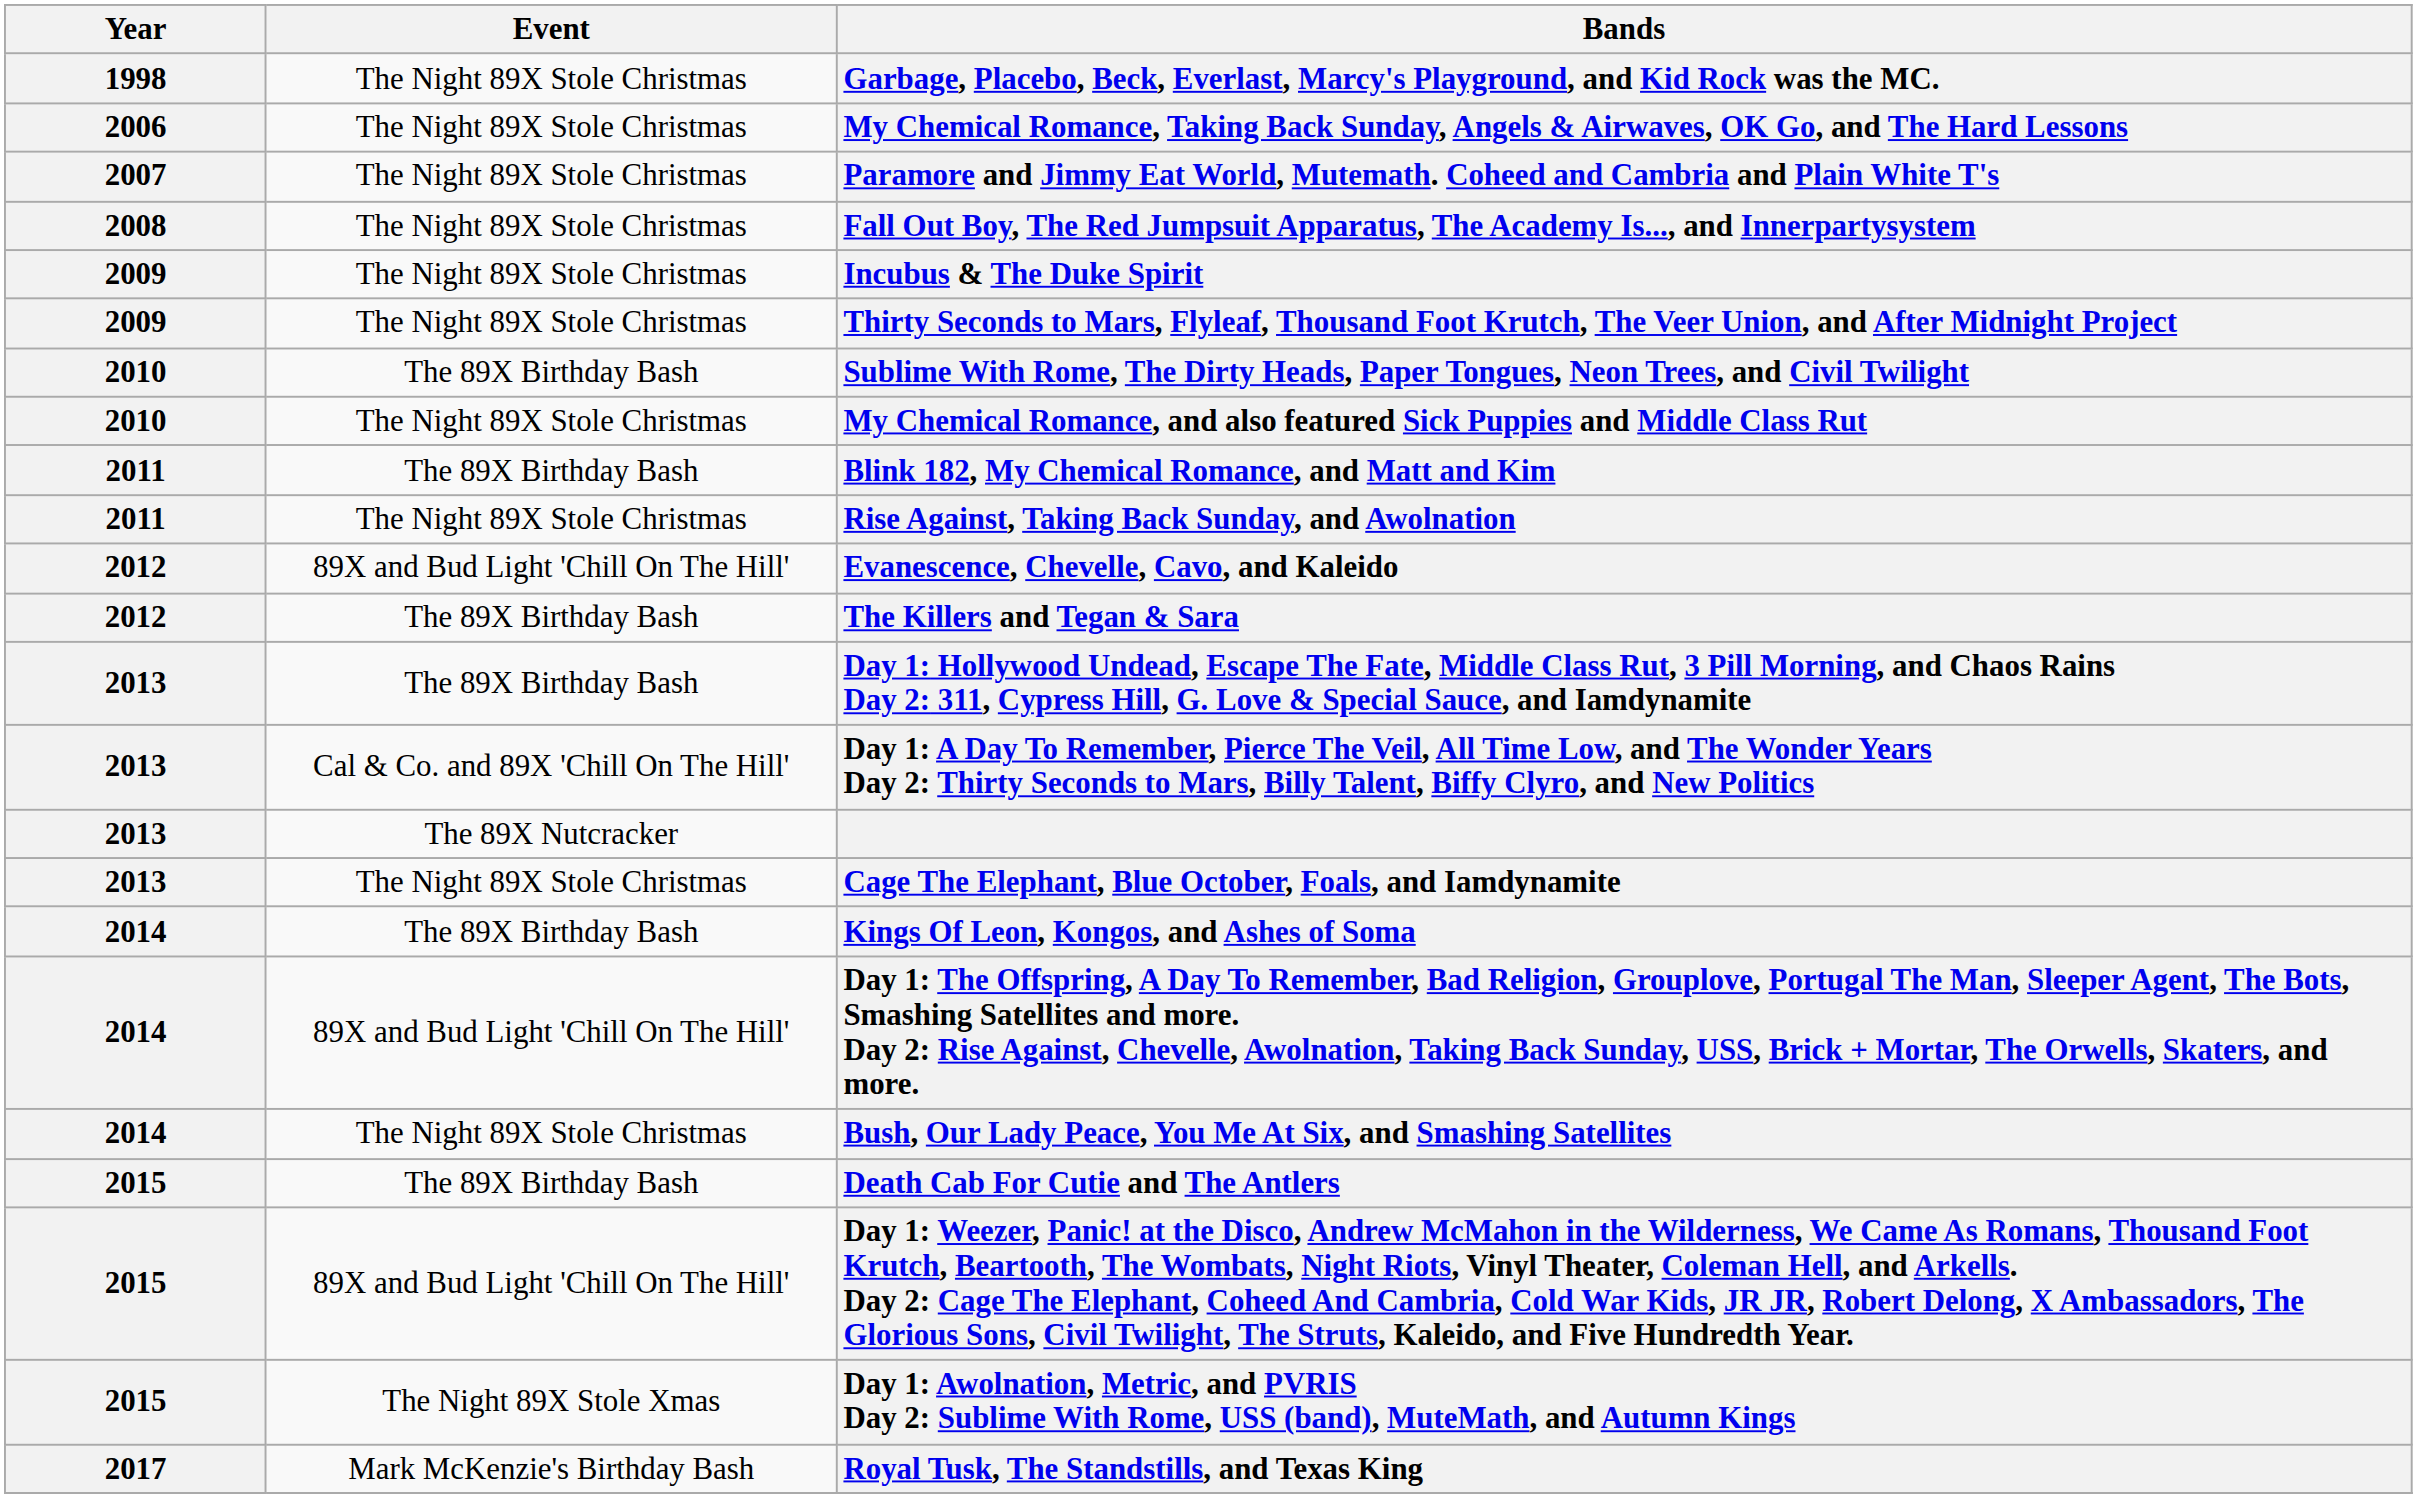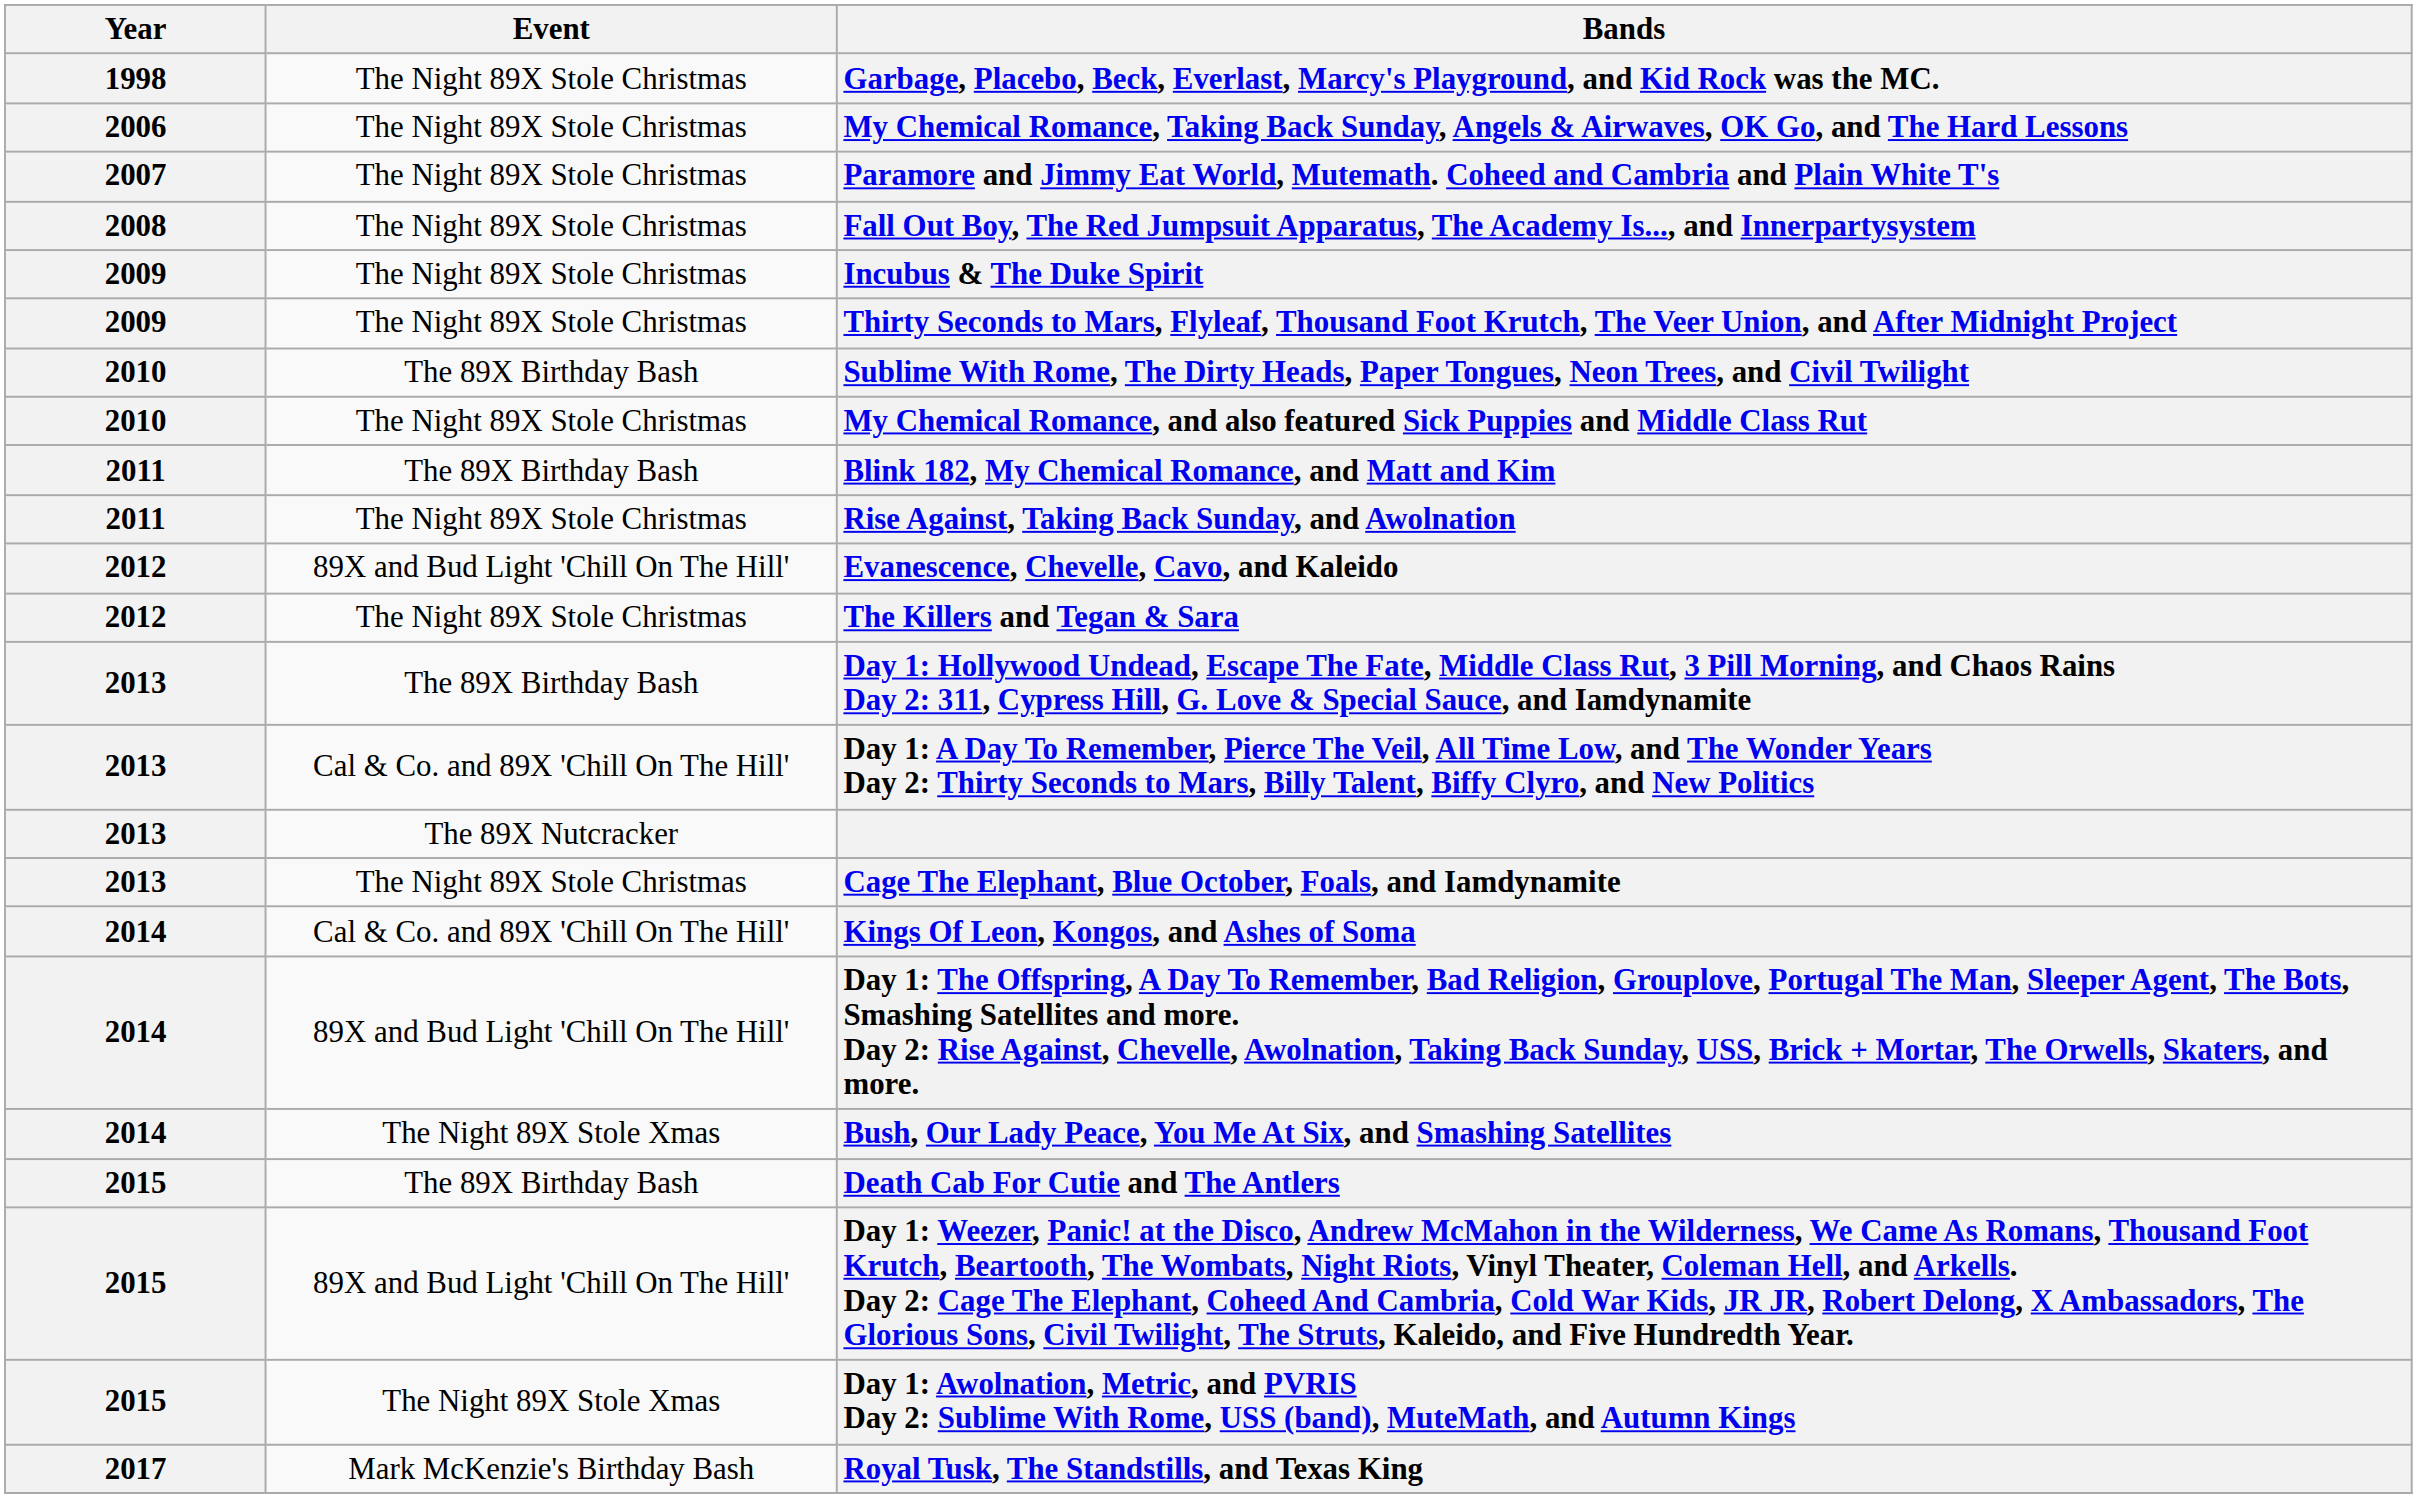The Killers and Tegan & Sara | Event: The 89X Birthday Bash -> The Night 89X Stole Christmas
Kings Of Leon, Kongos, and Ashes of Soma | Event: The 89X Birthday Bash -> Cal & Co. and 89X 'Chill On The Hill'
Bush, Our Lady Peace, You Me At Six, and Smashing Satellites | Event: The Night 89X Stole Christmas -> The Night 89X Stole Xmas
